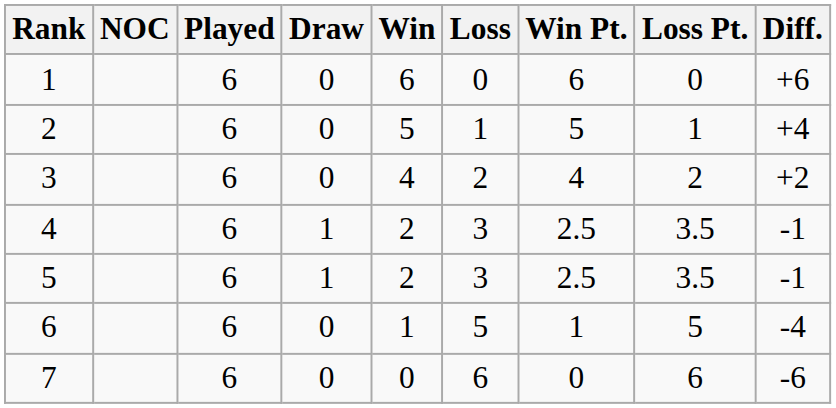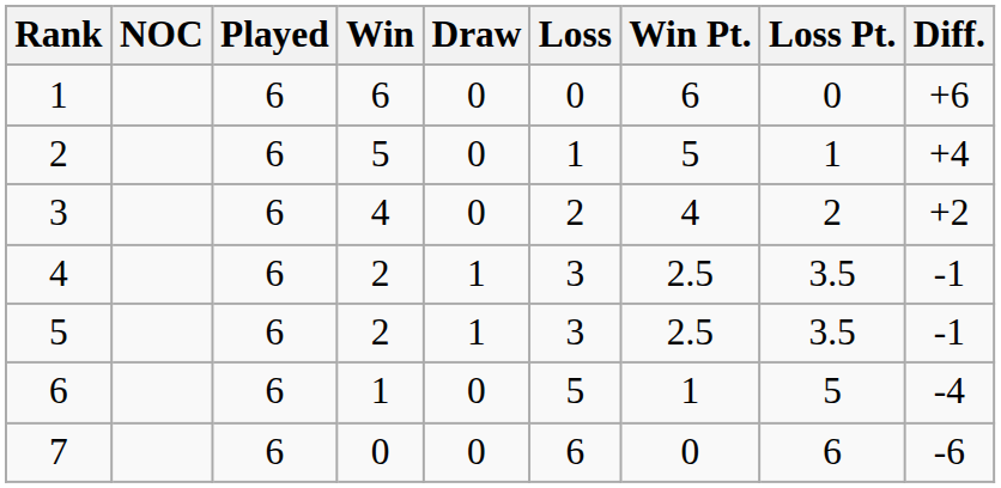columns swapped: Win <-> Draw
